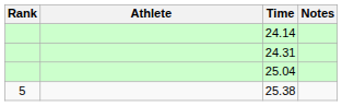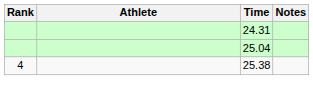- row: 24.14
25.38 | Rank: 5 -> 4
